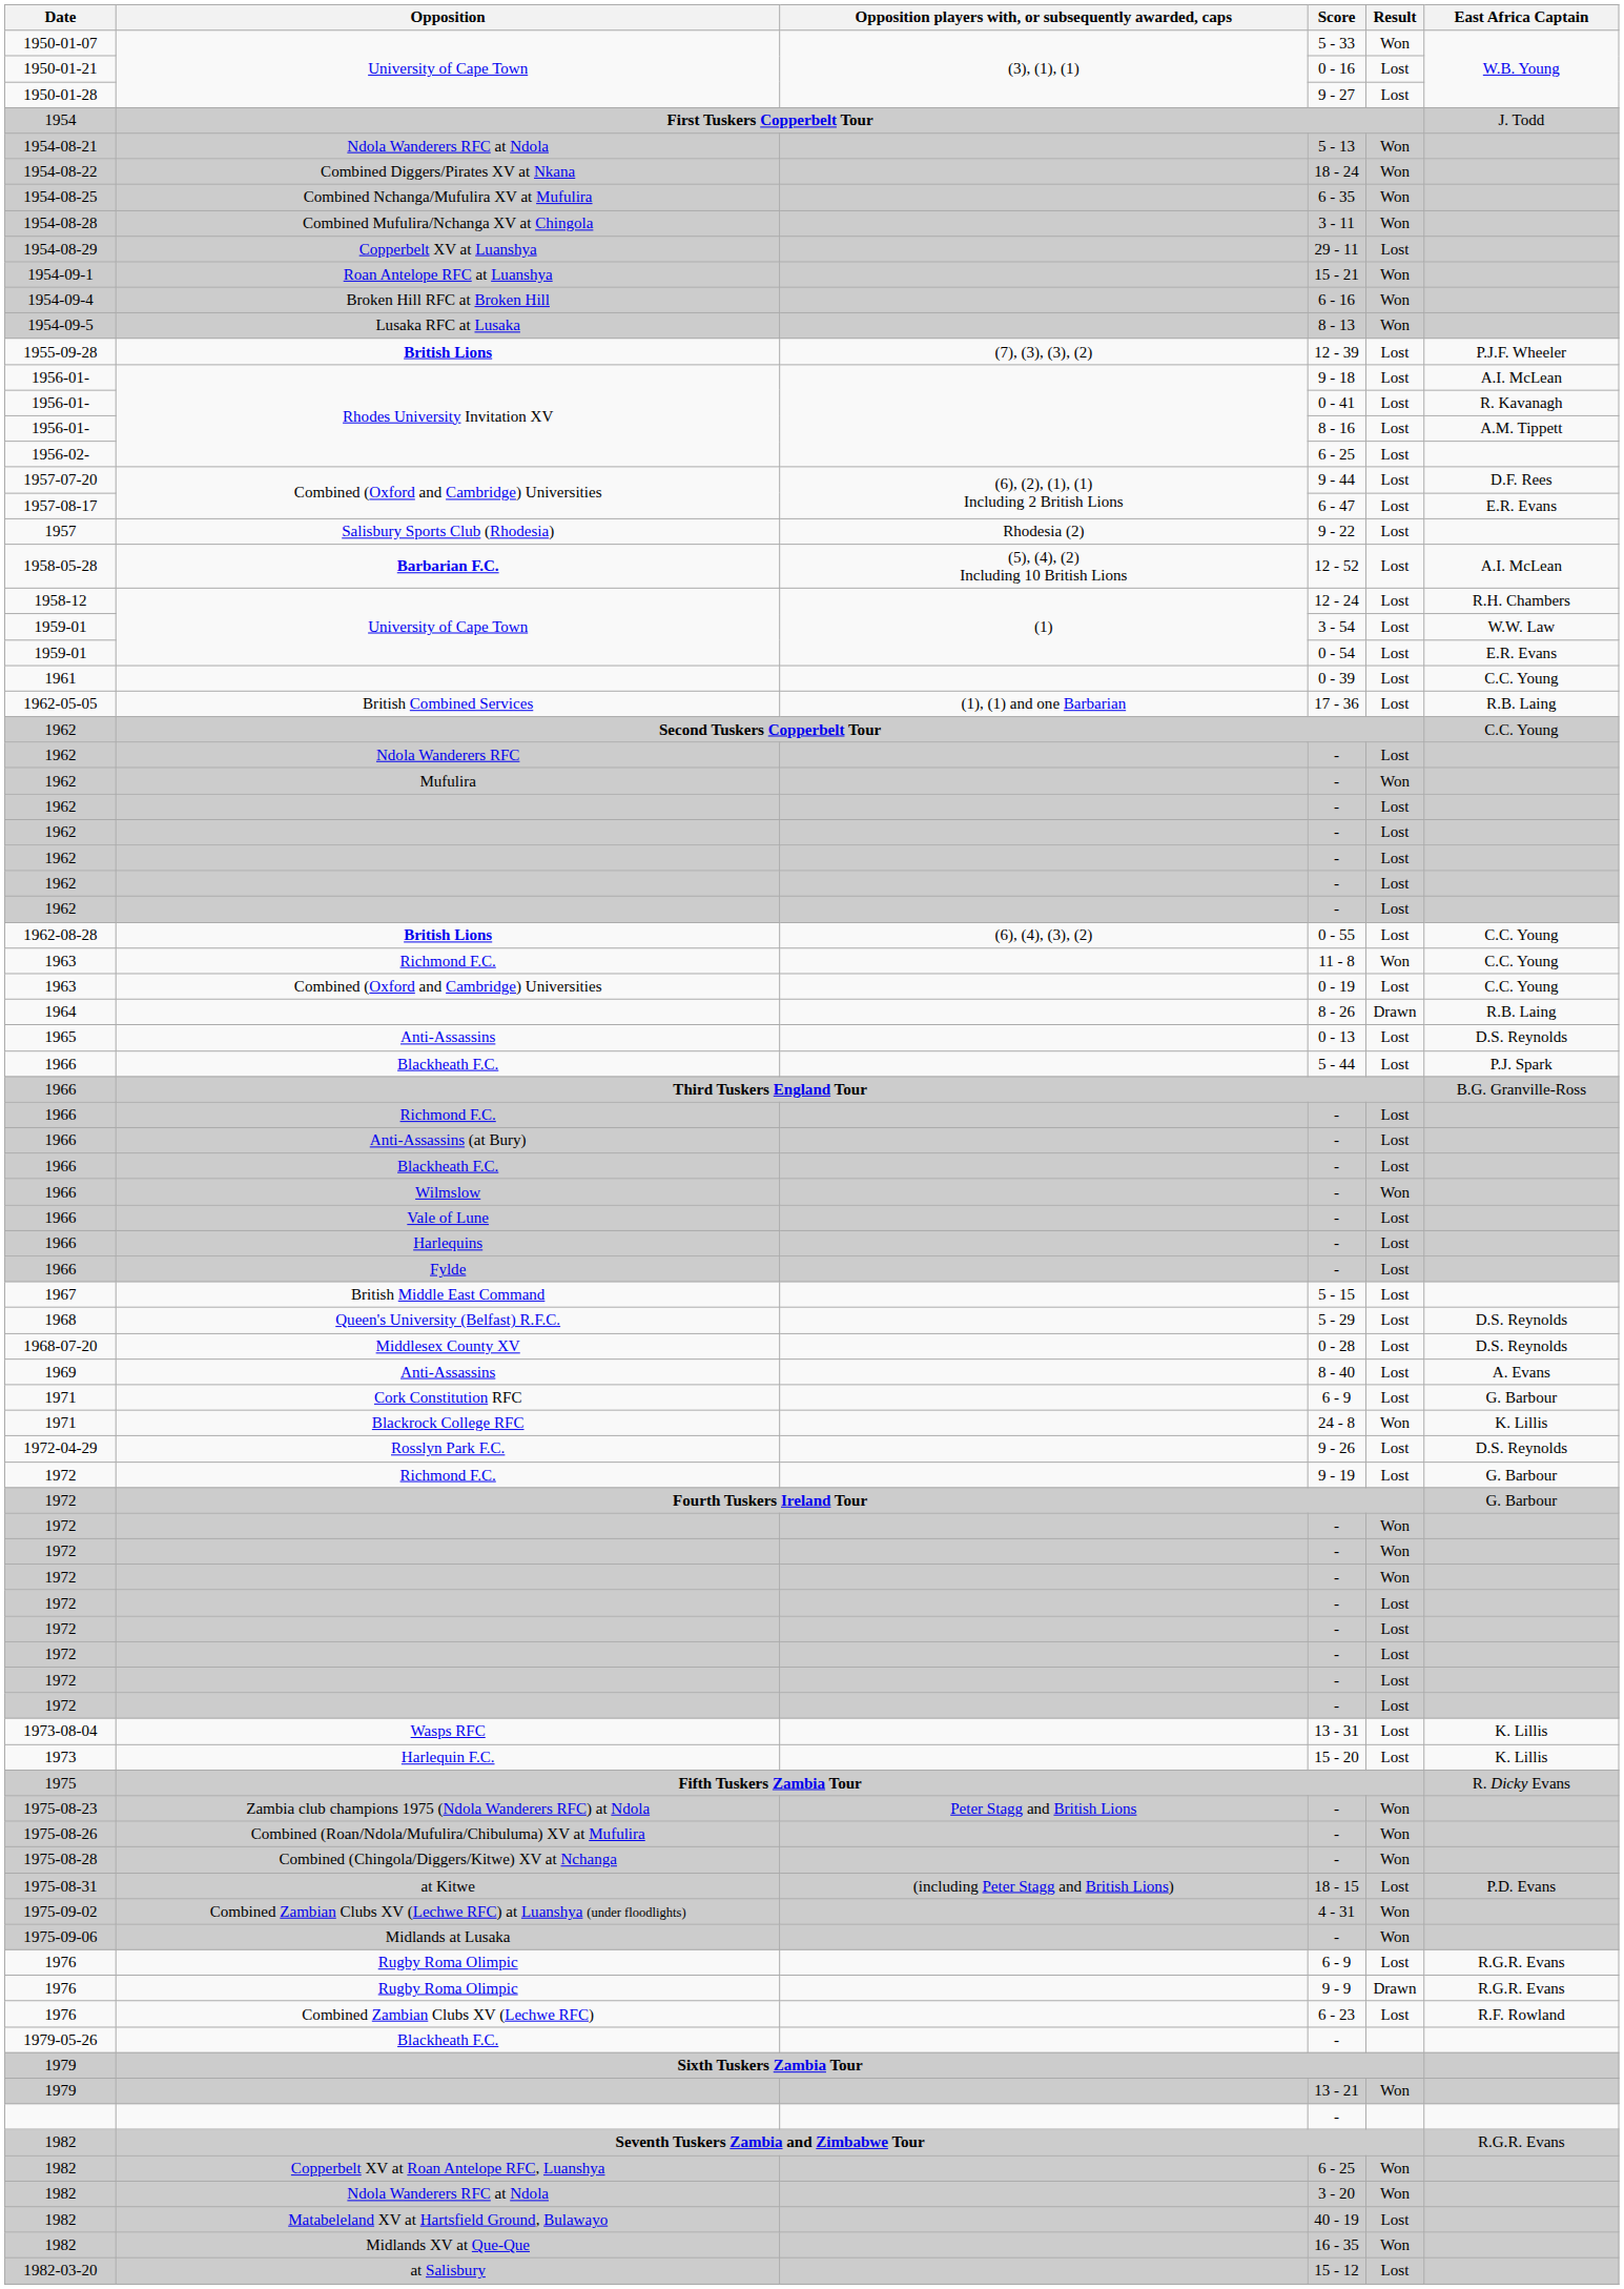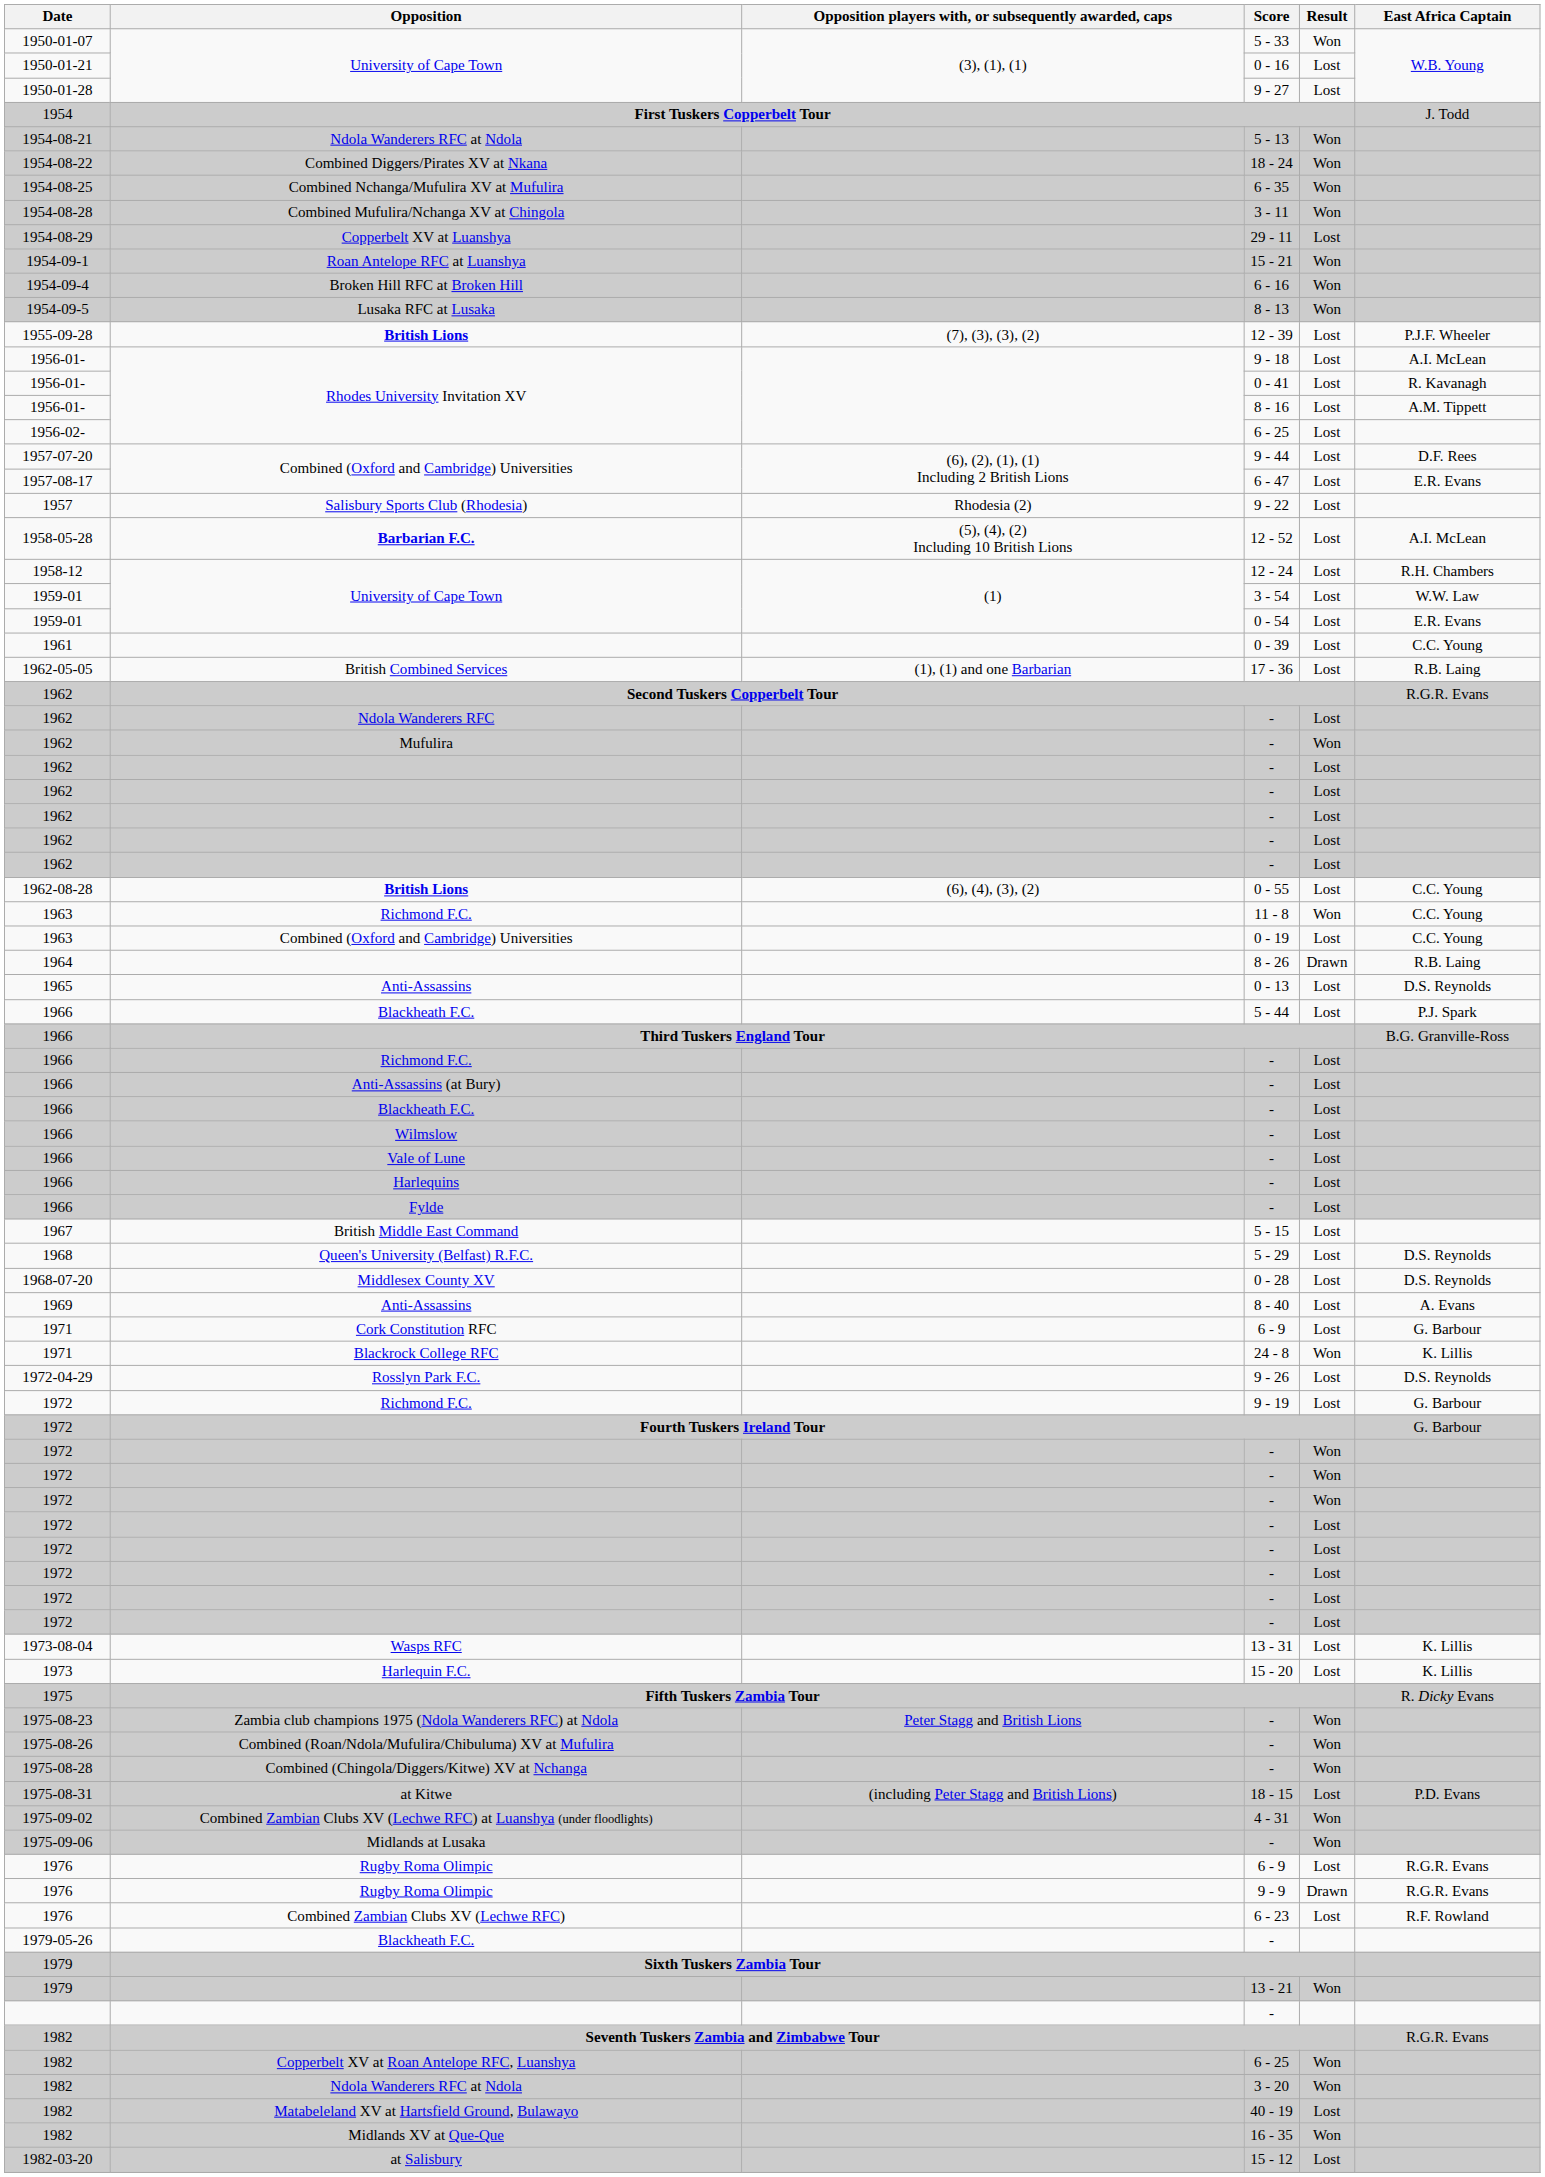Second Tuskers Copperbelt Tour | East Africa Captain: C.C. Young -> R.G.R. Evans
Wilmslow / - | Result: Won -> Lost
